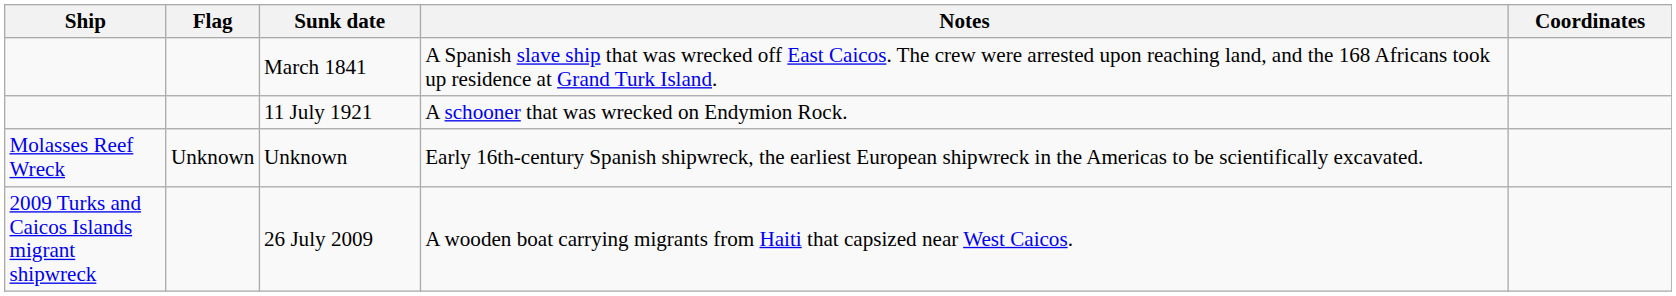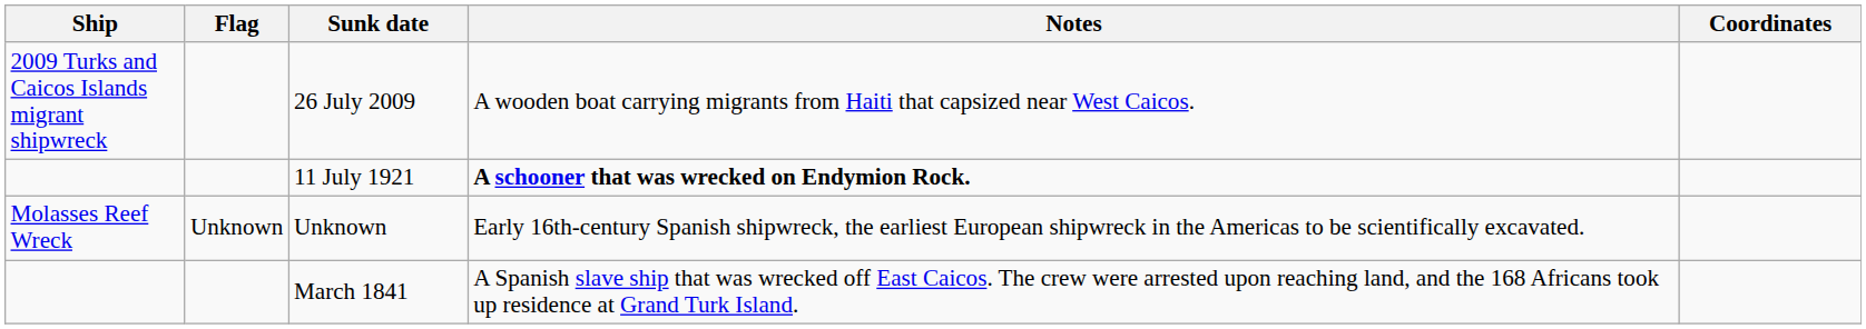rows swapped: 26 July 2009 <-> March 1841
11 July 1921 | Notes: normal -> bold
